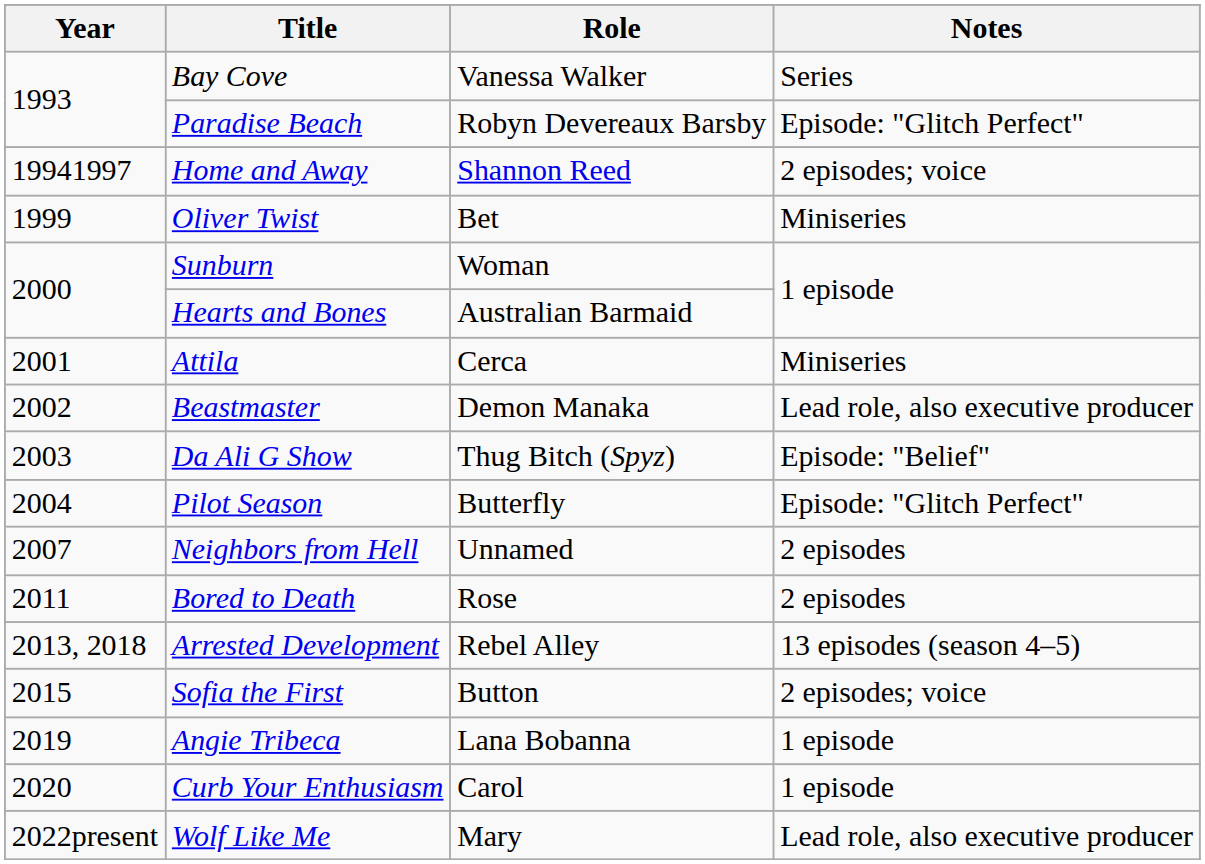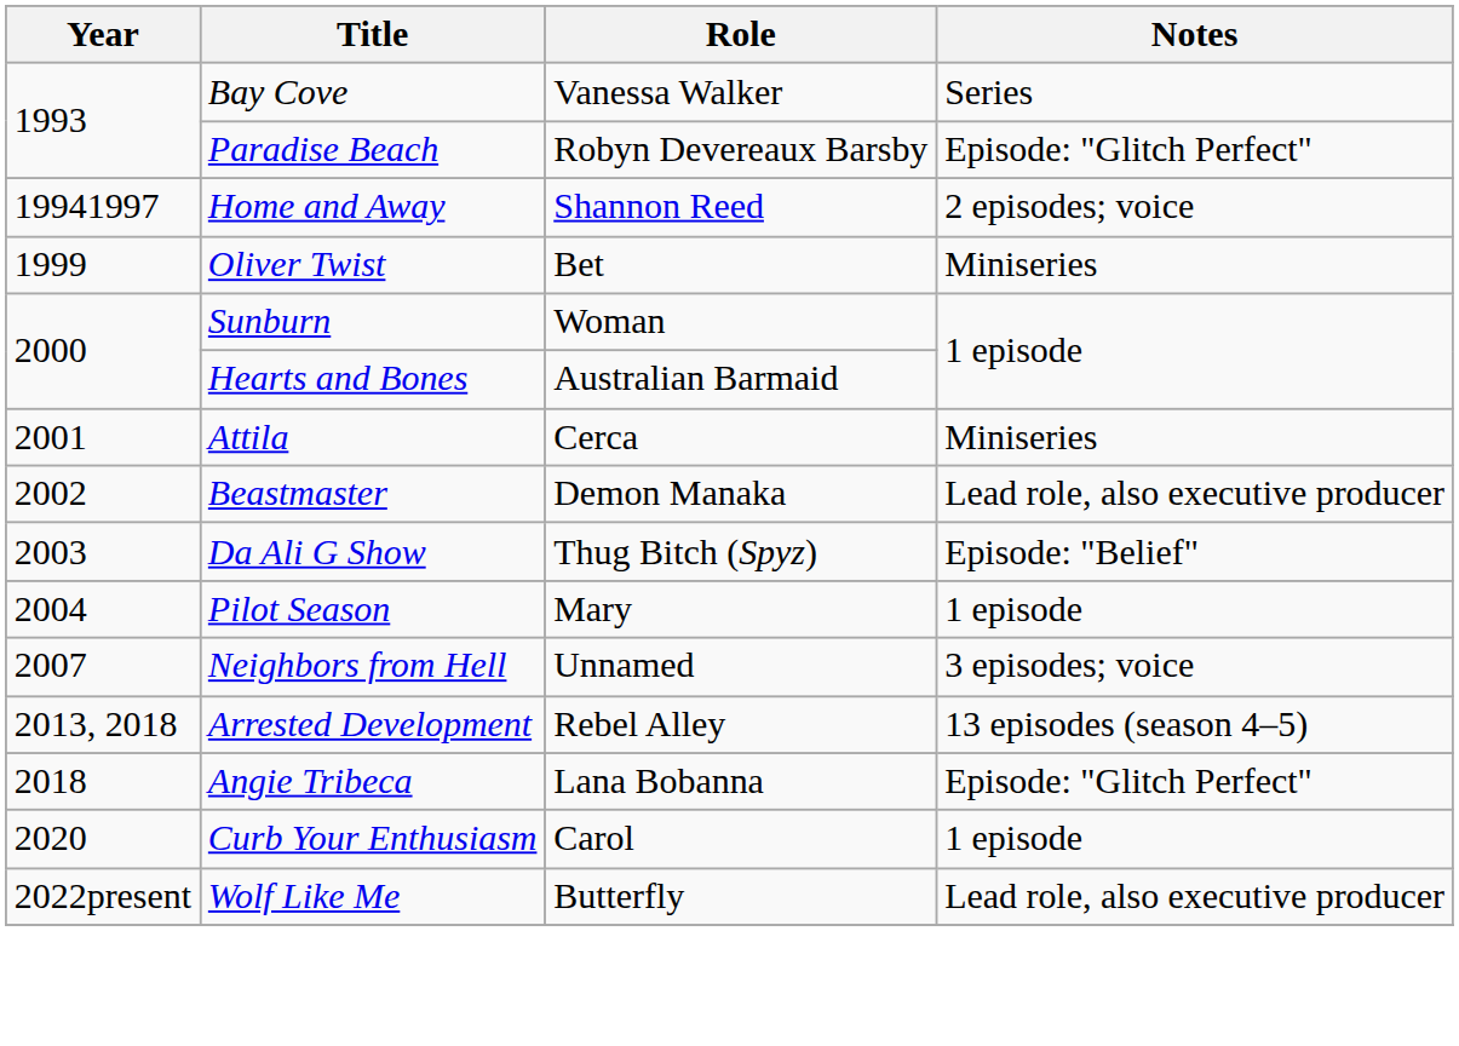Pilot Season | Role: Butterfly -> Mary
Pilot Season | Notes: Episode: "Glitch Perfect" -> 1 episode
Neighbors from Hell | Notes: 2 episodes -> 3 episodes; voice
- row: 2011 | Bored to Death | Rose | 2 episodes
- row: 2015 | Sofia the First | Button | 2 episodes; voice
Angie Tribeca | Year: 2019 -> 2018
Angie Tribeca | Notes: 1 episode -> Episode: "Glitch Perfect"
Wolf Like Me | Role: Mary -> Butterfly
